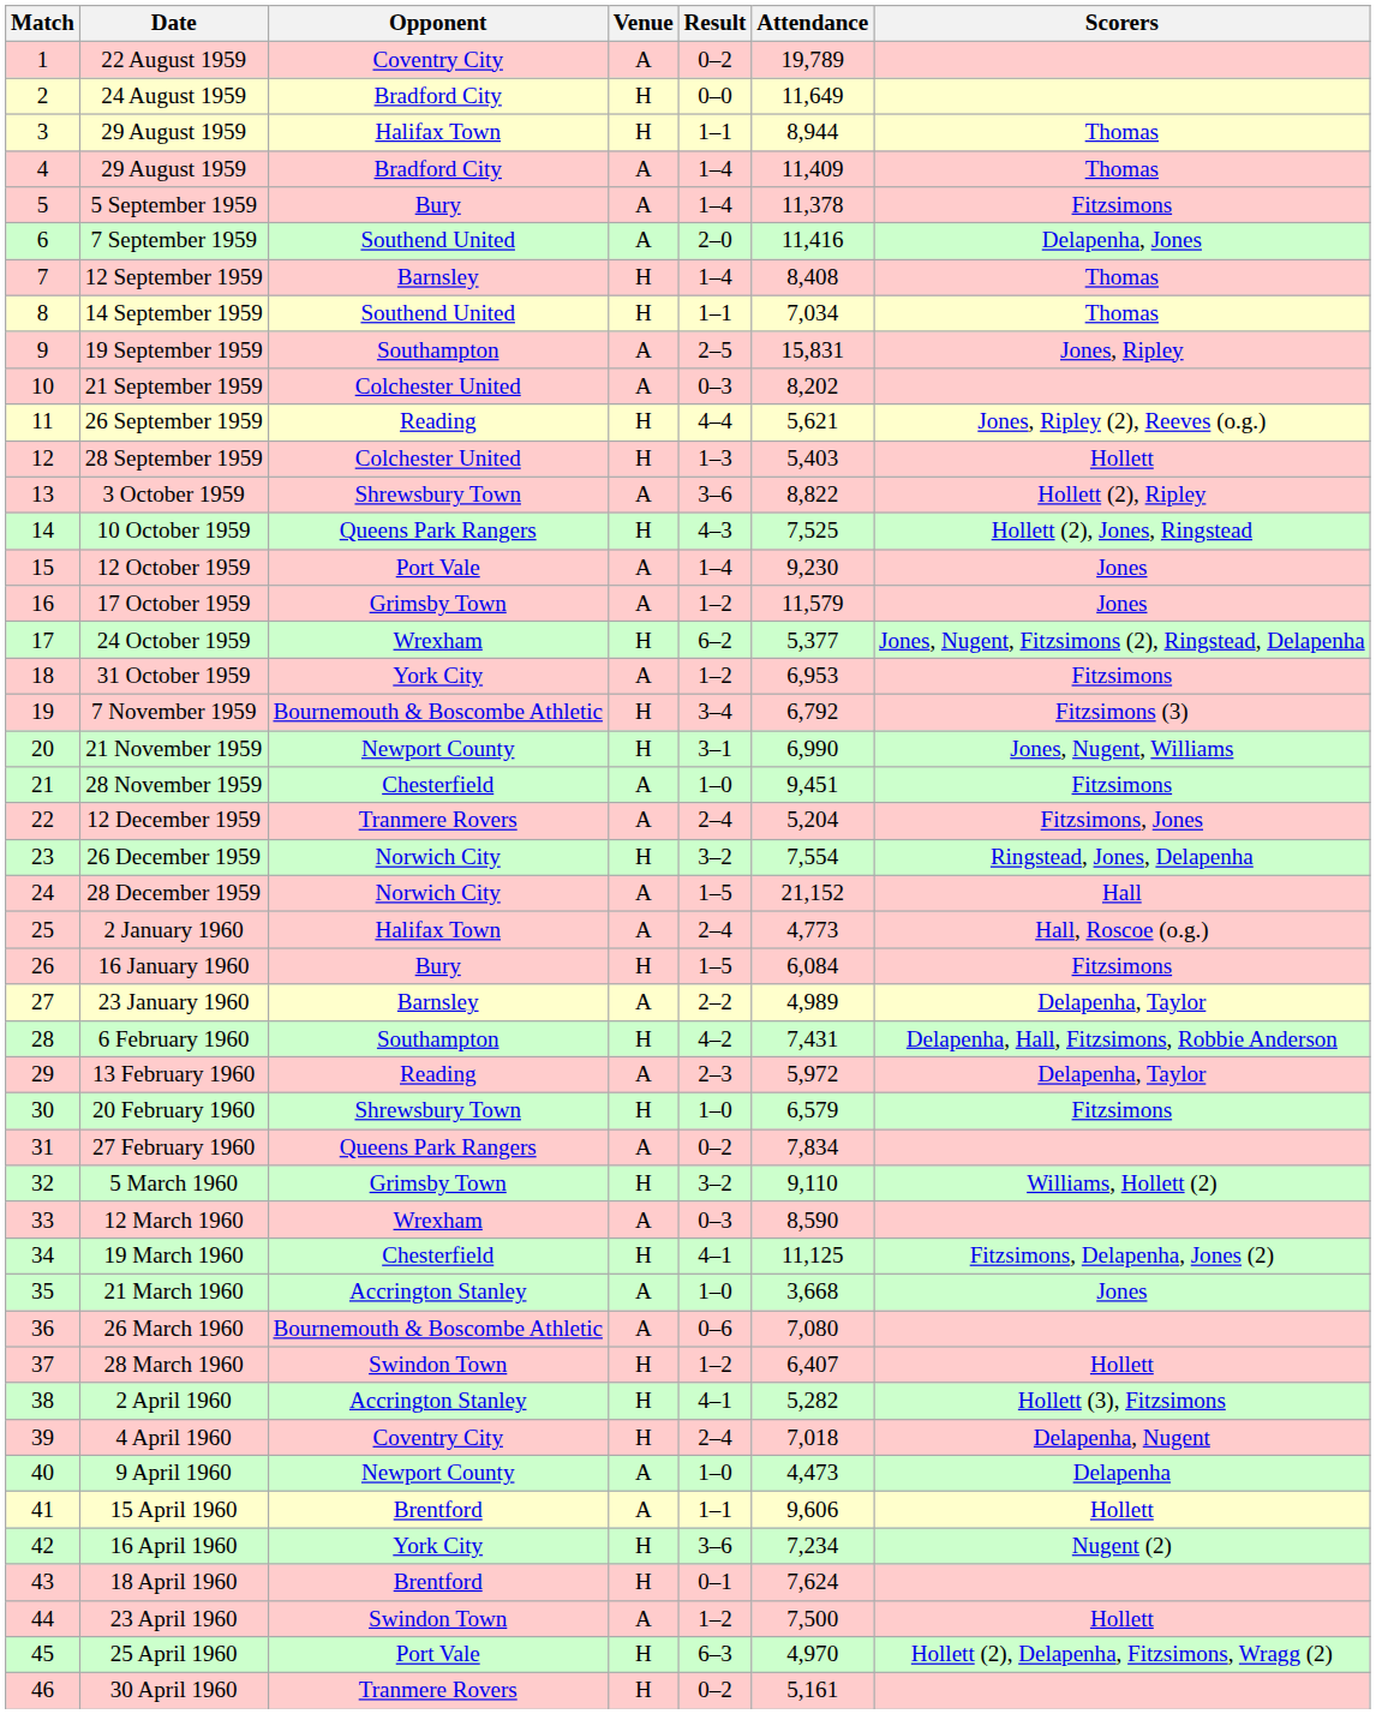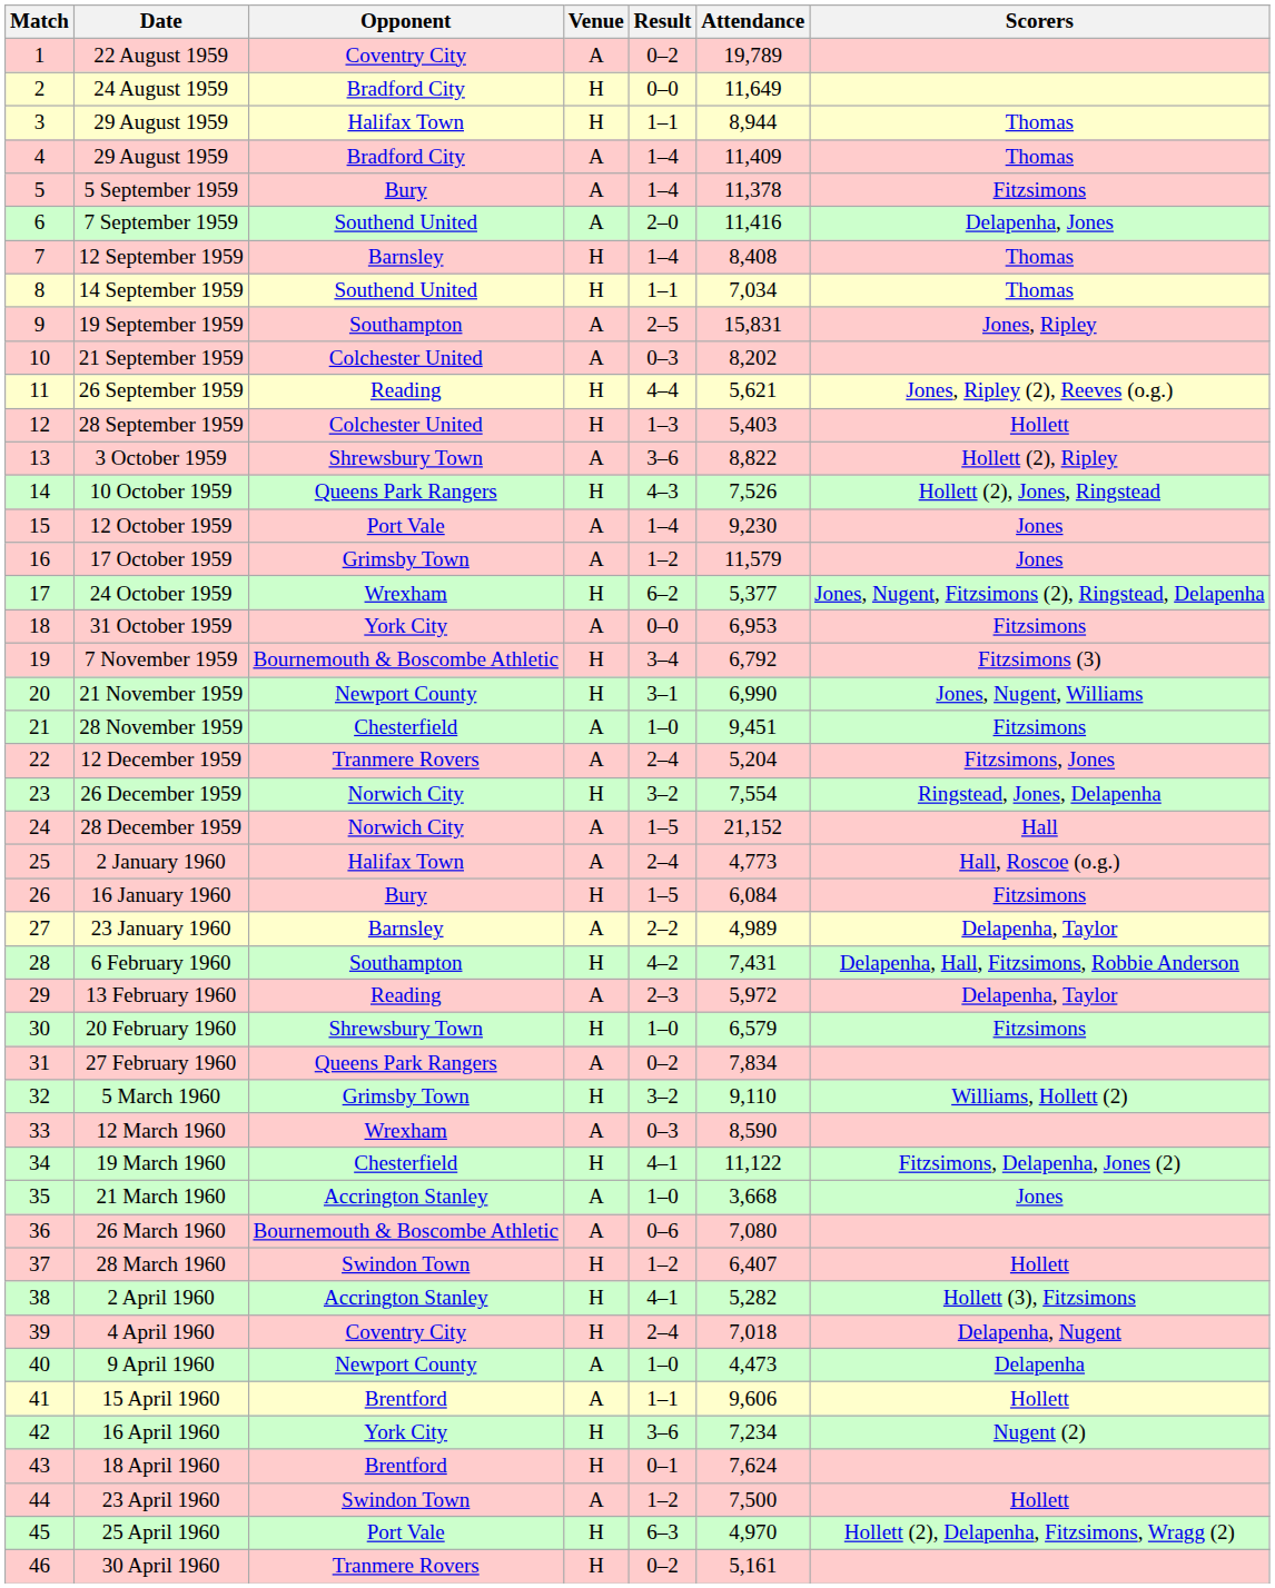10 October 1959 | Attendance: 7,525 -> 7,526
31 October 1959 | Result: 1–2 -> 0–0
19 March 1960 | Attendance: 11,125 -> 11,122
